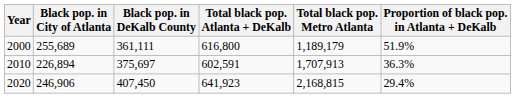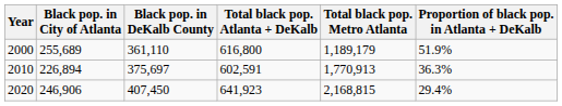2000 | Black pop. in DeKalb County: 361,111 -> 361,110
2010 | Total black pop. Metro Atlanta: 1,707,913 -> 1,770,913
